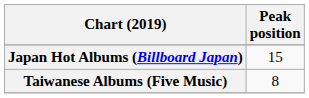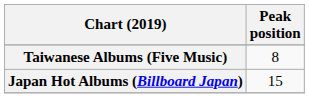rows swapped: Japan Hot Albums (Billboard Japan) <-> Taiwanese Albums (Five Music)
